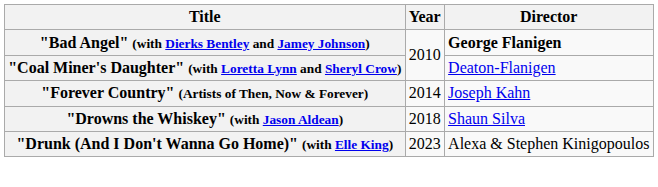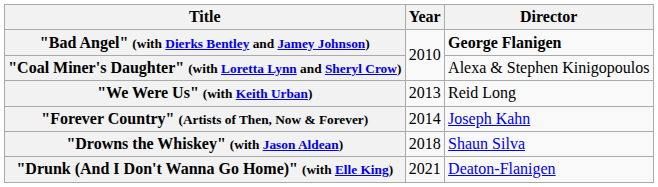"Coal Miner's Daughter" (with Loretta Lynn and Sheryl Crow) | Director: Deaton-Flanigen -> Alexa & Stephen Kinigopoulos
+ row: "We Were Us" (with Keith Urban) | 2013 | Reid Long
"Drunk (And I Don't Wanna Go Home)" (with Elle King) | Year: 2023 -> 2021
"Drunk (And I Don't Wanna Go Home)" (with Elle King) | Director: Alexa & Stephen Kinigopoulos -> Deaton-Flanigen
